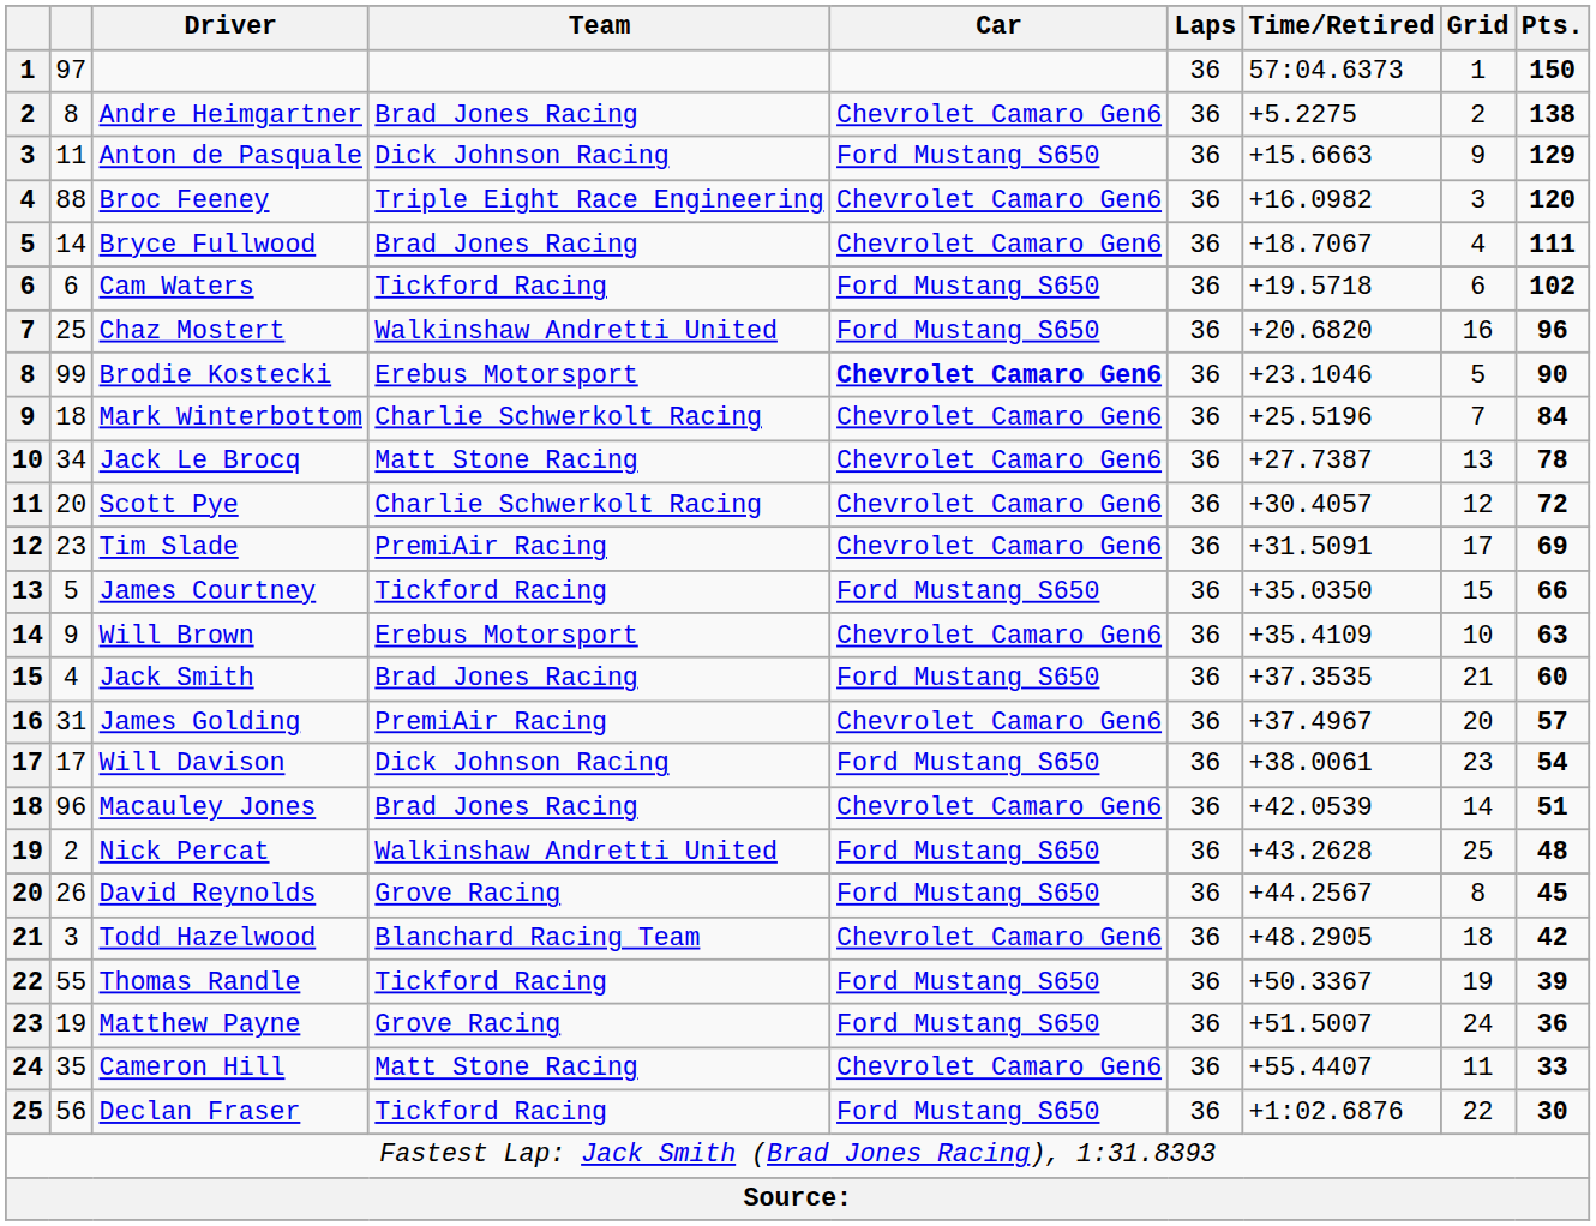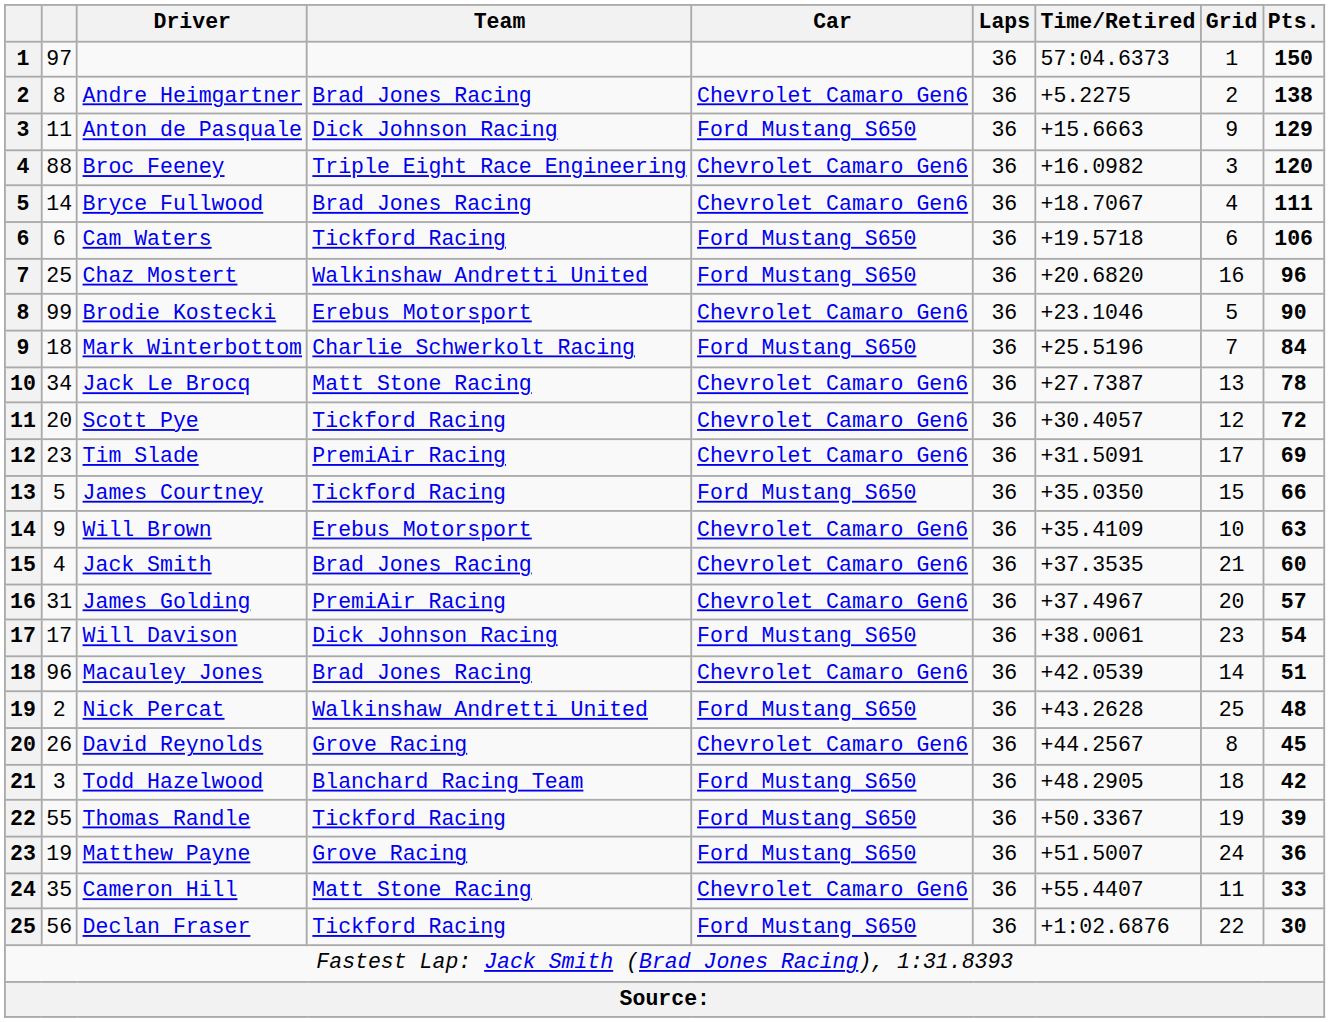Cam Waters | Pts.: 102 -> 106
Brodie Kostecki | Car: bold -> normal
Mark Winterbottom | Car: Chevrolet Camaro Gen6 -> Ford Mustang S650
Scott Pye | Team: Charlie Schwerkolt Racing -> Tickford Racing
Jack Smith | Car: Ford Mustang S650 -> Chevrolet Camaro Gen6
David Reynolds | Car: Ford Mustang S650 -> Chevrolet Camaro Gen6
Todd Hazelwood | Car: Chevrolet Camaro Gen6 -> Ford Mustang S650
